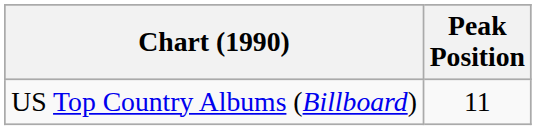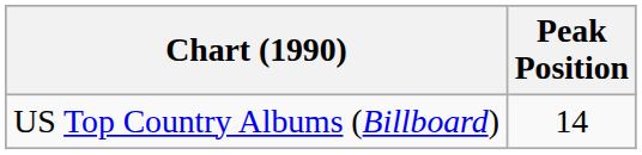US Top Country Albums (Billboard) | Peak Position: 11 -> 14
